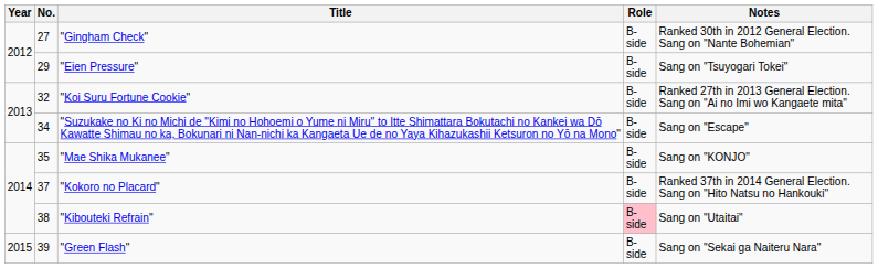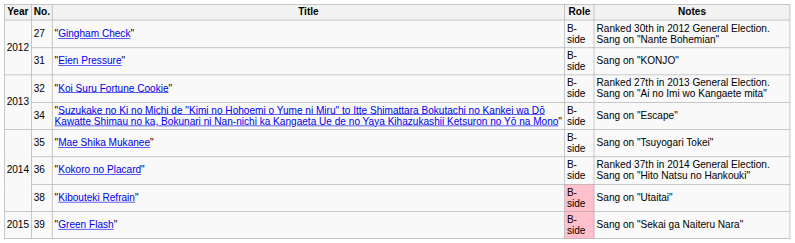"Eien Pressure" | No.: 29 -> 31
"Eien Pressure" | Notes: Sang on "Tsuyogari Tokei" -> Sang on "KONJO"
"Mae Shika Mukanee" | Notes: Sang on "KONJO" -> Sang on "Tsuyogari Tokei"
"Kokoro no Placard" | No.: 37 -> 36
"Green Flash" | Role: no background -> pink background
